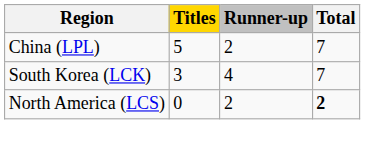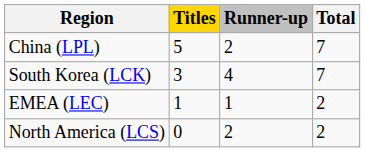+ row: EMEA (LEC) | 1 | 1 | 2
North America (LCS) | Total: bold -> normal
